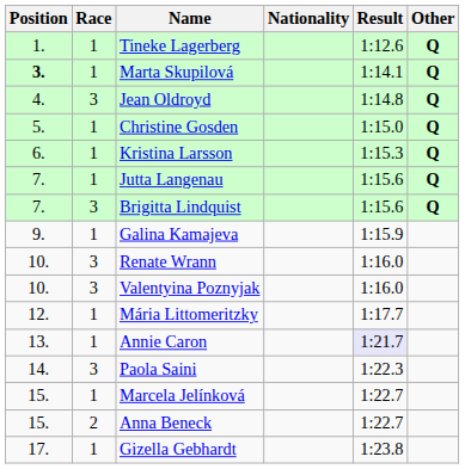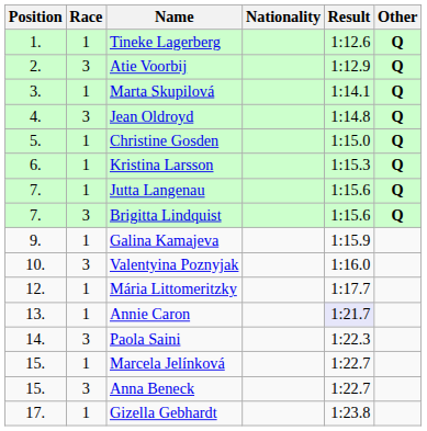+ row: 2. | 3 | Atie Voorbij | 1:12.9 | Q
Marta Skupilová | Position: bold -> normal
- row: 10. | 3 | Renate Wrann | 1:16.0
Anna Beneck | Race: 2 -> 3
